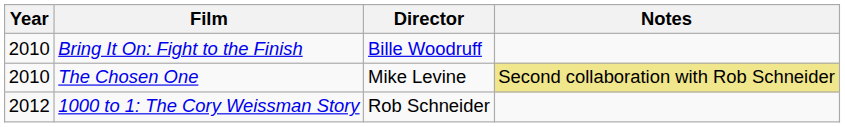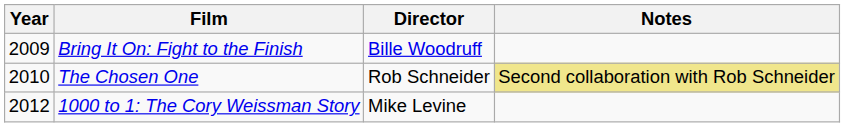Bring It On: Fight to the Finish | Year: 2010 -> 2009
The Chosen One | Director: Mike Levine -> Rob Schneider
1000 to 1: The Cory Weissman Story | Director: Rob Schneider -> Mike Levine
